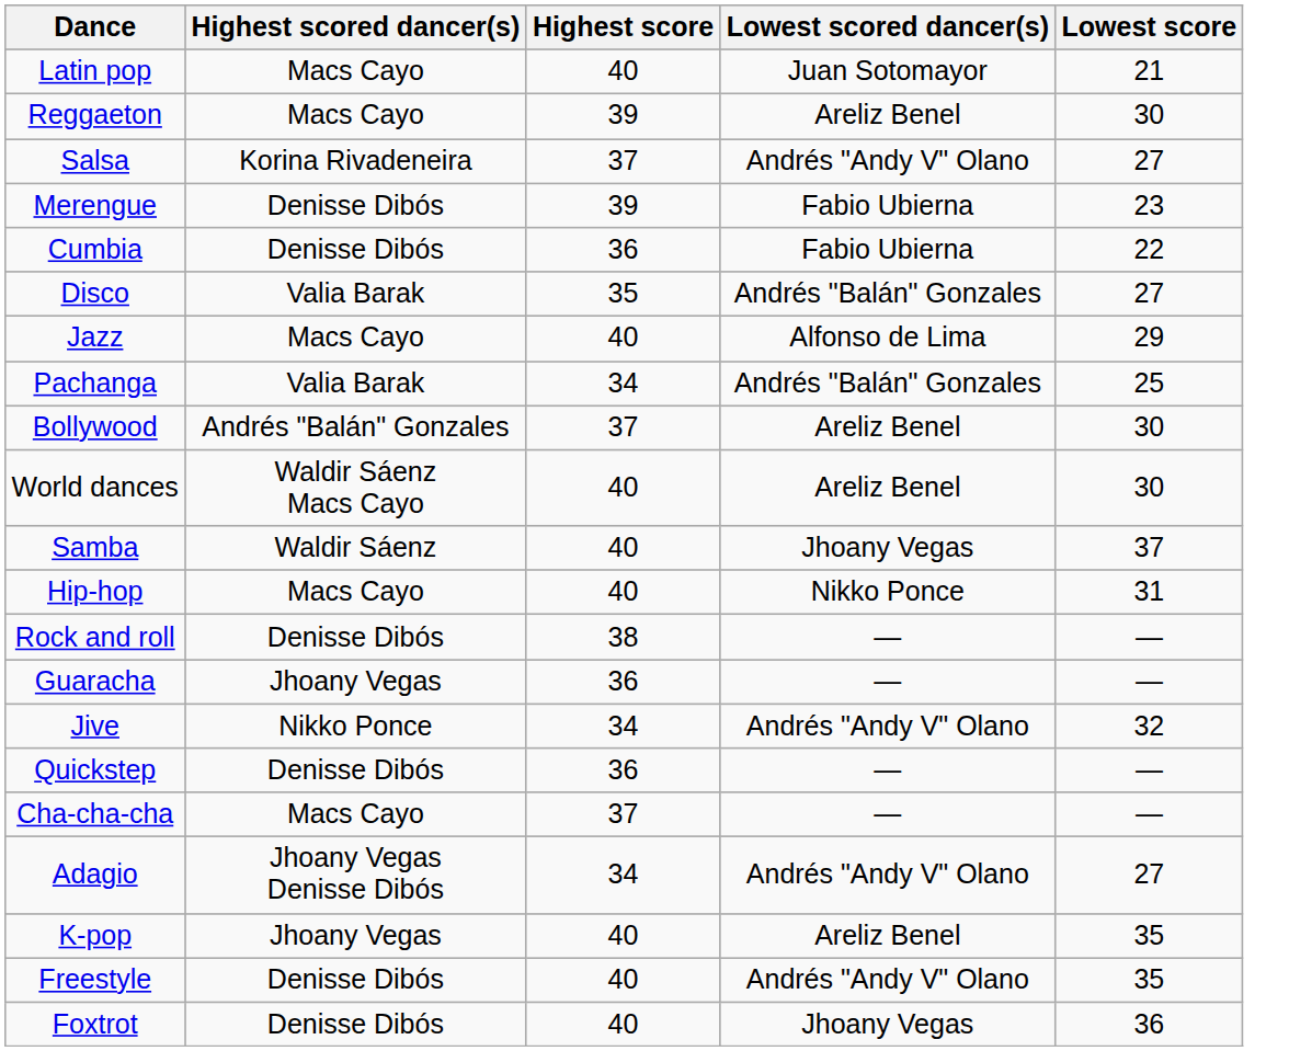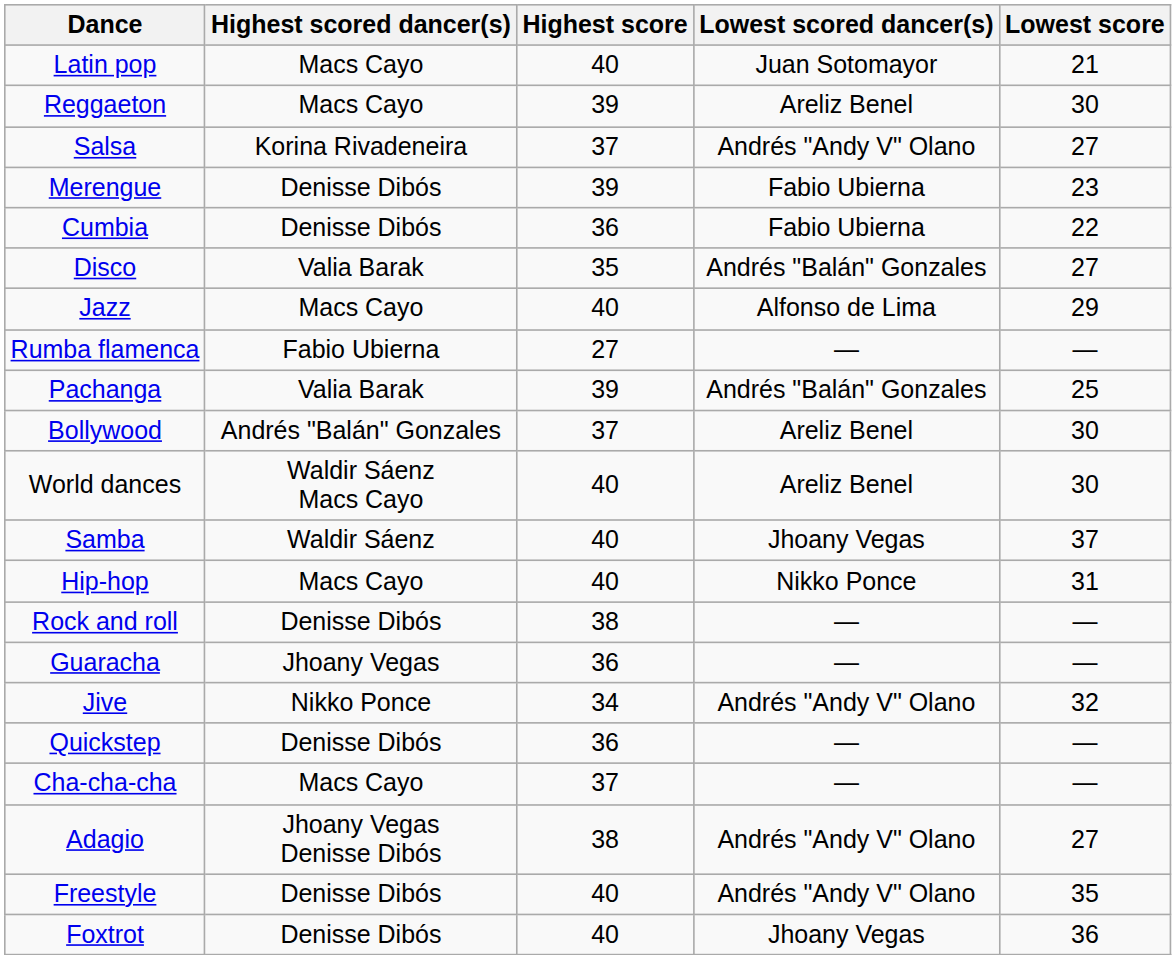+ row: Rumba flamenca | Fabio Ubierna | 27 | — | —
Pachanga | Highest score: 34 -> 39
Adagio | Highest score: 34 -> 38
- row: K-pop | Jhoany Vegas | 40 | Areliz Benel | 35
